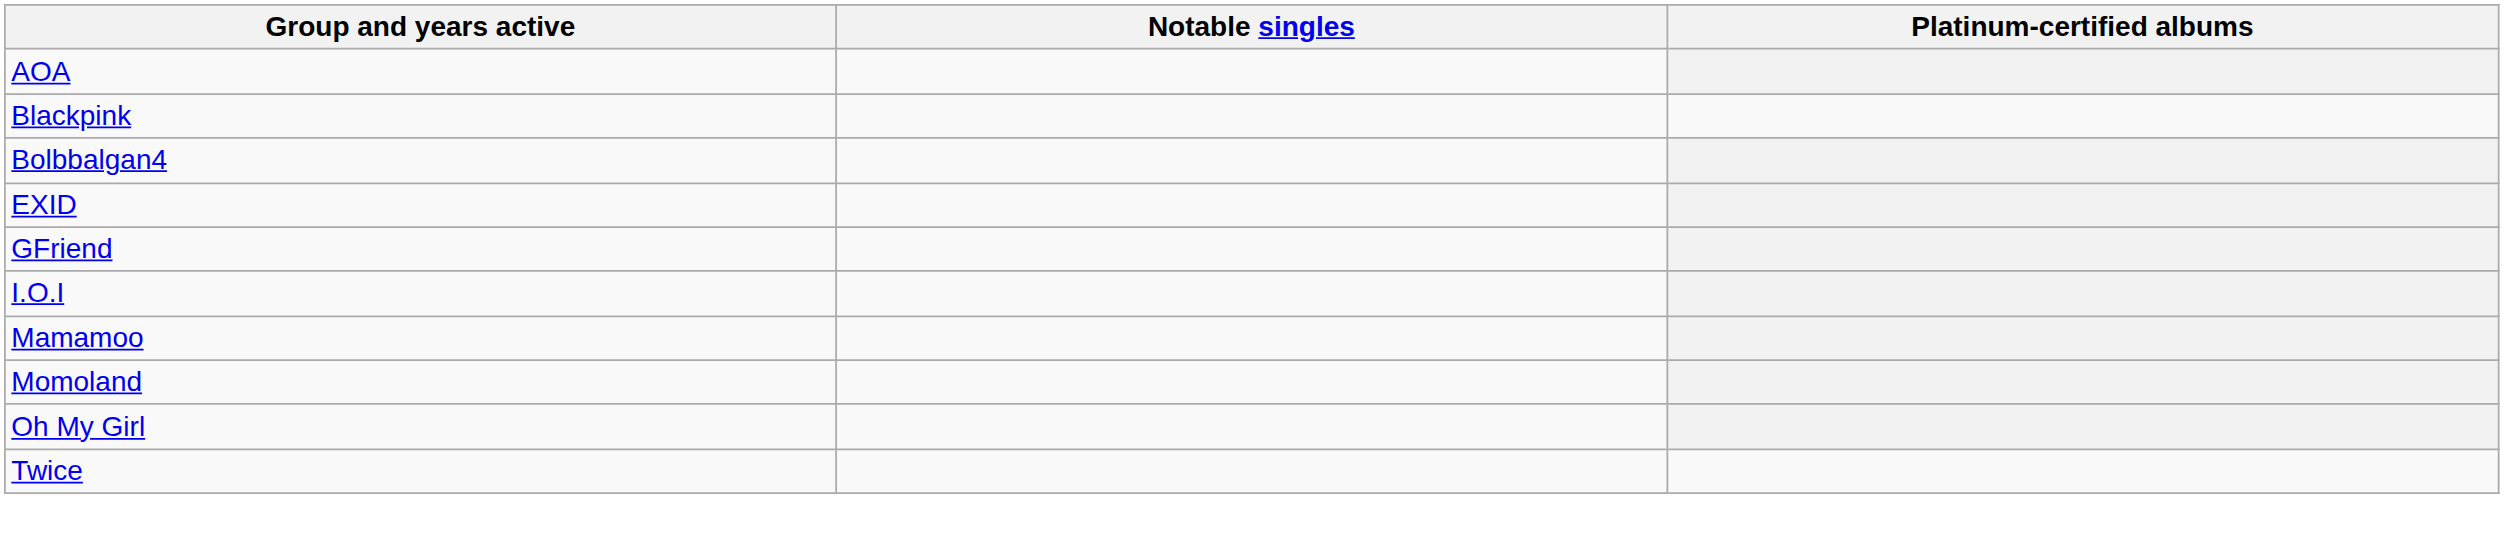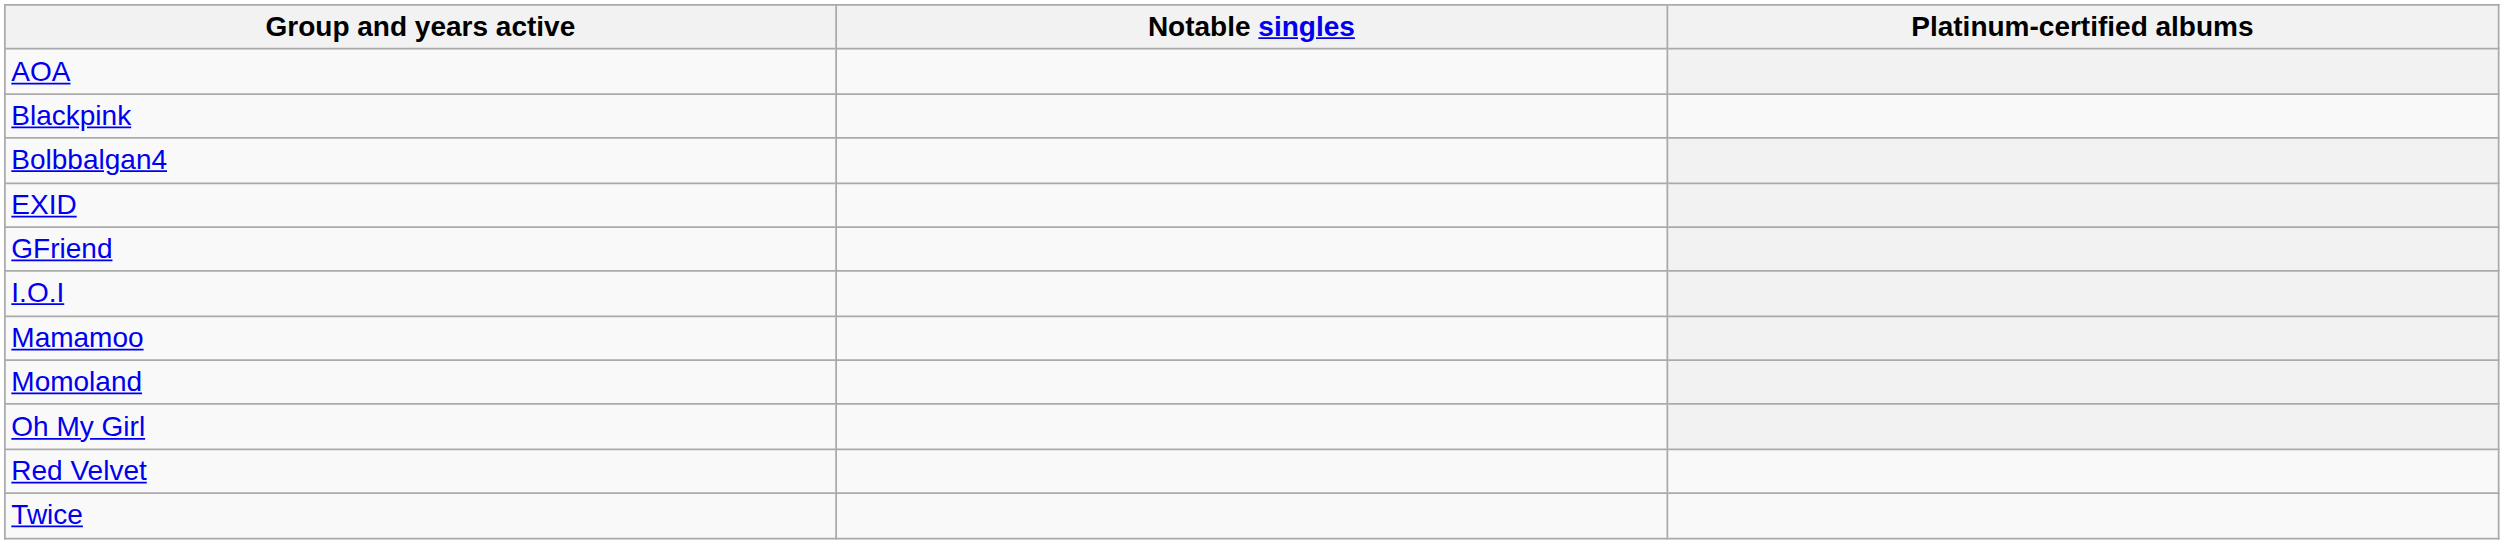+ row: Red Velvet
